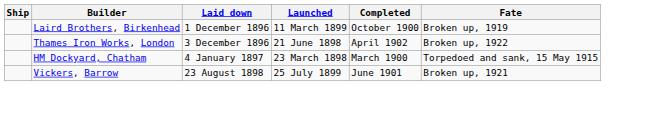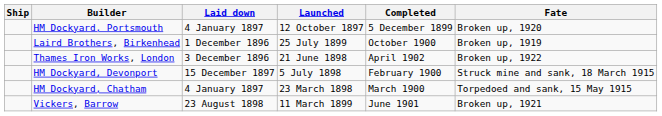+ row: HM Dockyard, Portsmouth | 4 January 1897 | 12 October 1897 | 5 December 1899 | Broken up, 1920
Laird Brothers, Birkenhead | Launched: 11 March 1899 -> 25 July 1899
+ row: HM Dockyard, Devonport | 15 December 1897 | 5 July 1898 | February 1900 | Struck mine and sank, 18 March 1915
Vickers, Barrow | Launched: 25 July 1899 -> 11 March 1899
